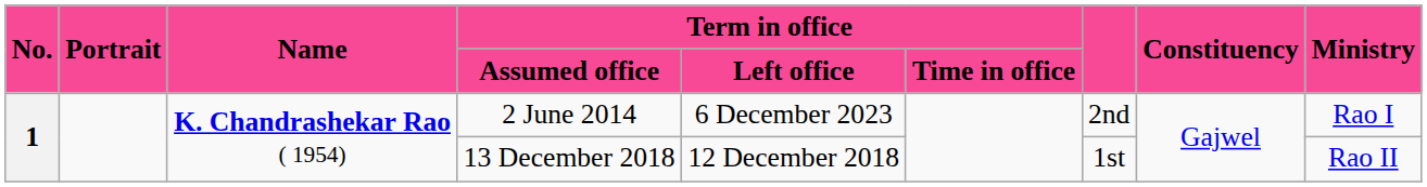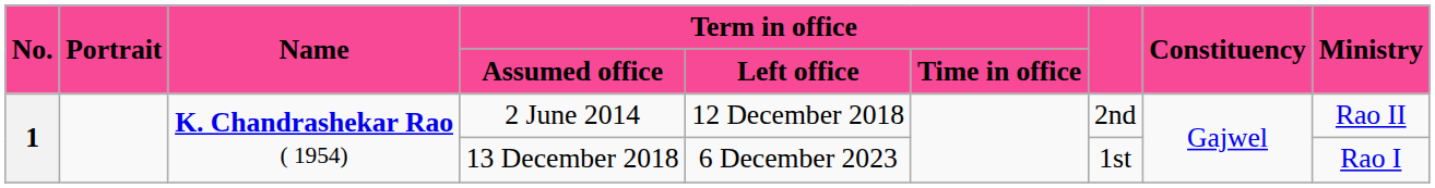2 June 2014 | Term in office / Left office: 6 December 2023 -> 12 December 2018
2 June 2014 | Ministry: Rao I -> Rao II
13 December 2018 | Term in office / Left office: 12 December 2018 -> 6 December 2023
13 December 2018 | Ministry: Rao II -> Rao I
